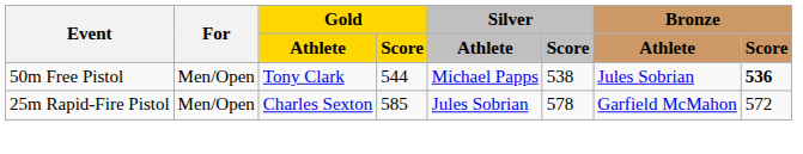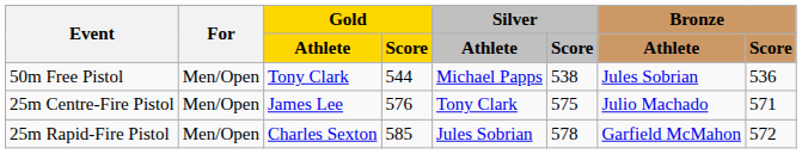50m Free Pistol | Bronze / Score: bold -> normal
+ row: 25m Centre-Fire Pistol | Men/Open | James Lee | 576 | Tony Clark | 575 | Julio Machado | 571
